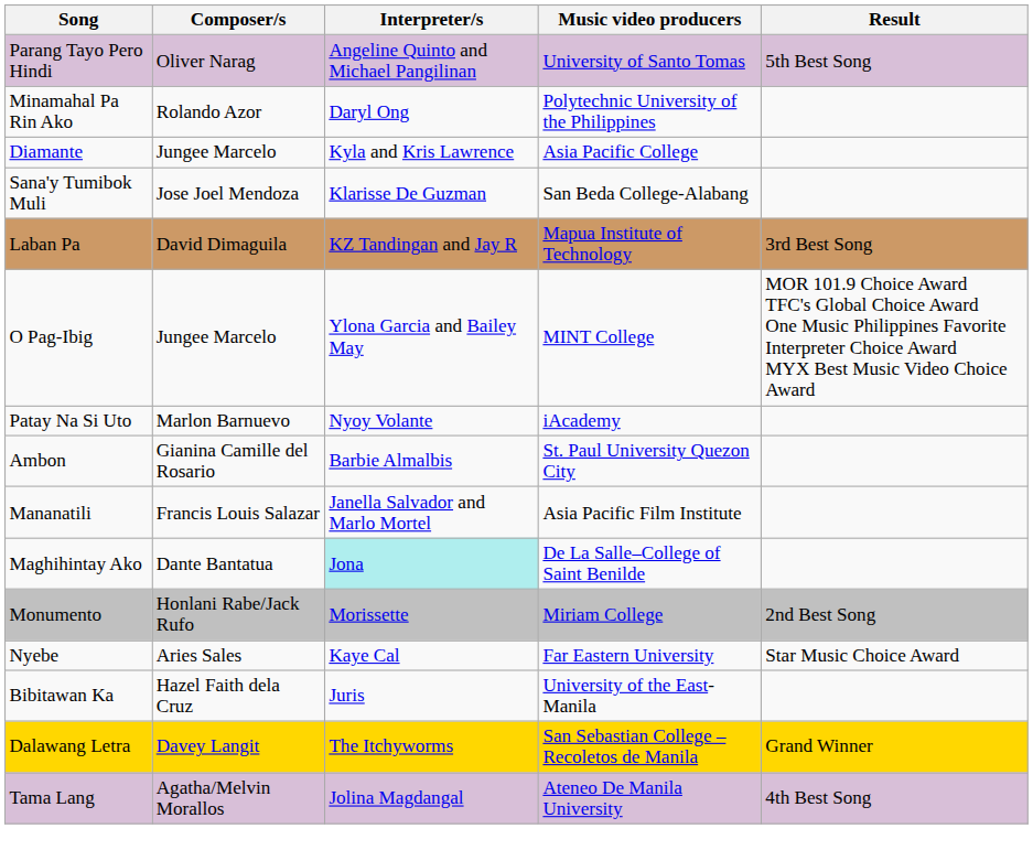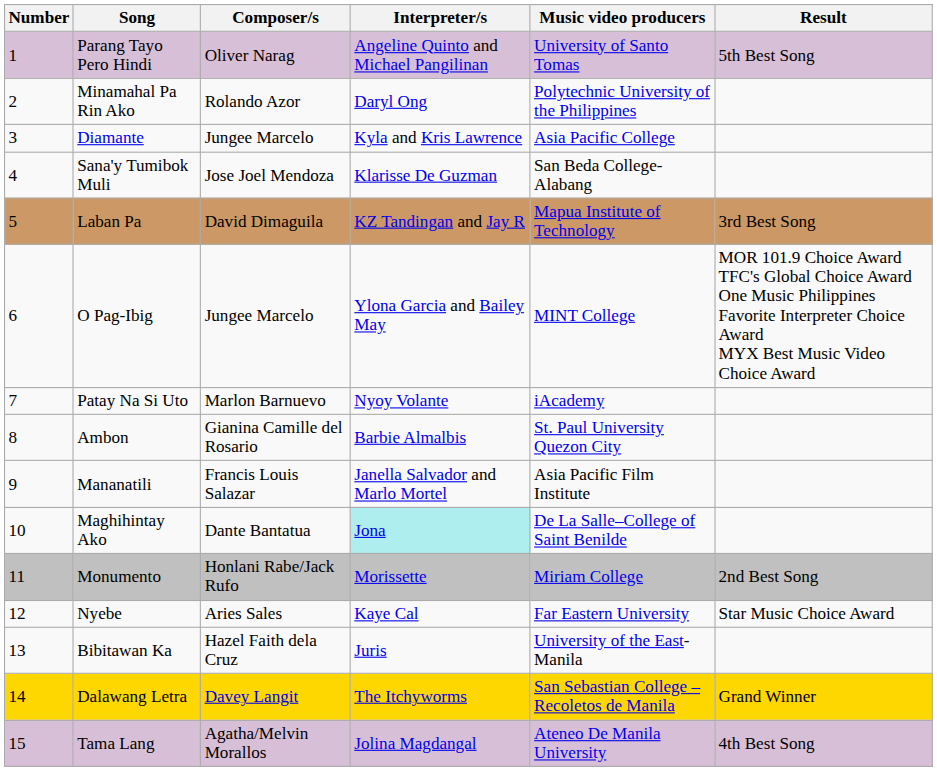+ column: Number | 1 | 2 | 3 | 4 | 5 | 6 | 7 | 8 | 9 | 10 | 11 | 12 | 13 | 14 | 15
